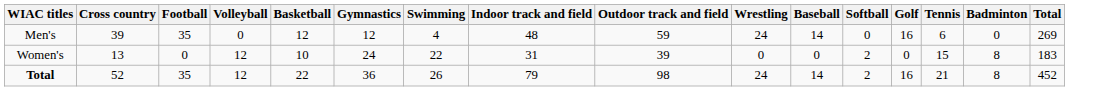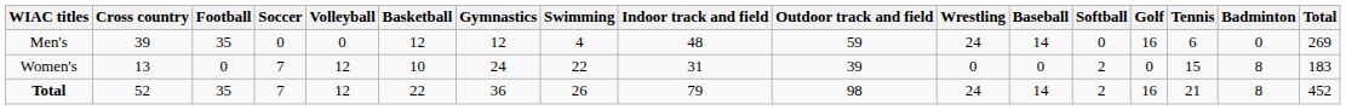+ column: Soccer | 0 | 7 | 7
